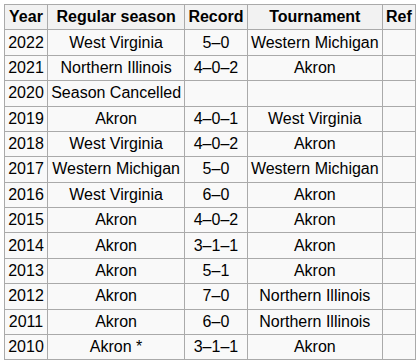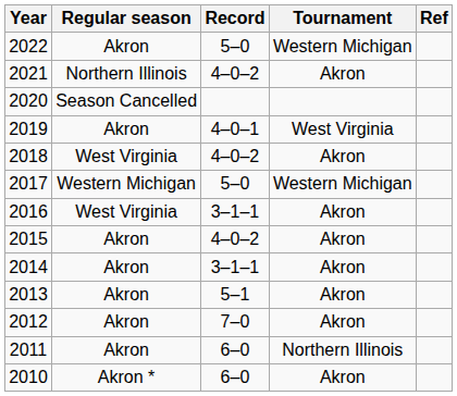2022 | Regular season: West Virginia -> Akron
2016 | Record: 6–0 -> 3–1–1
2012 | Tournament: Northern Illinois -> Akron
2010 | Record: 3–1–1 -> 6–0
